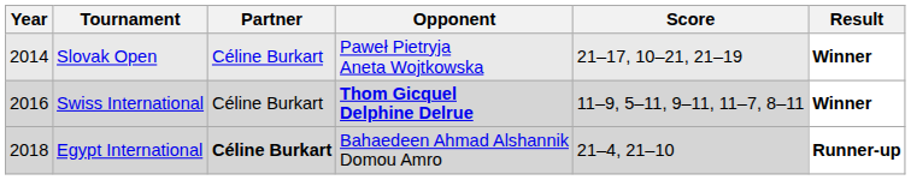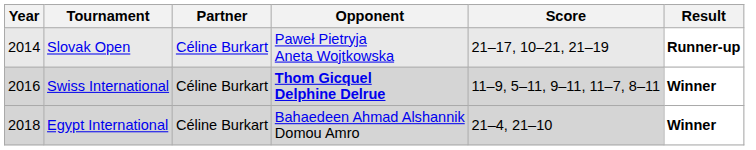Slovak Open | Result: Winner -> Runner-up
Egypt International | Partner: bold -> normal
Egypt International | Result: Runner-up -> Winner
